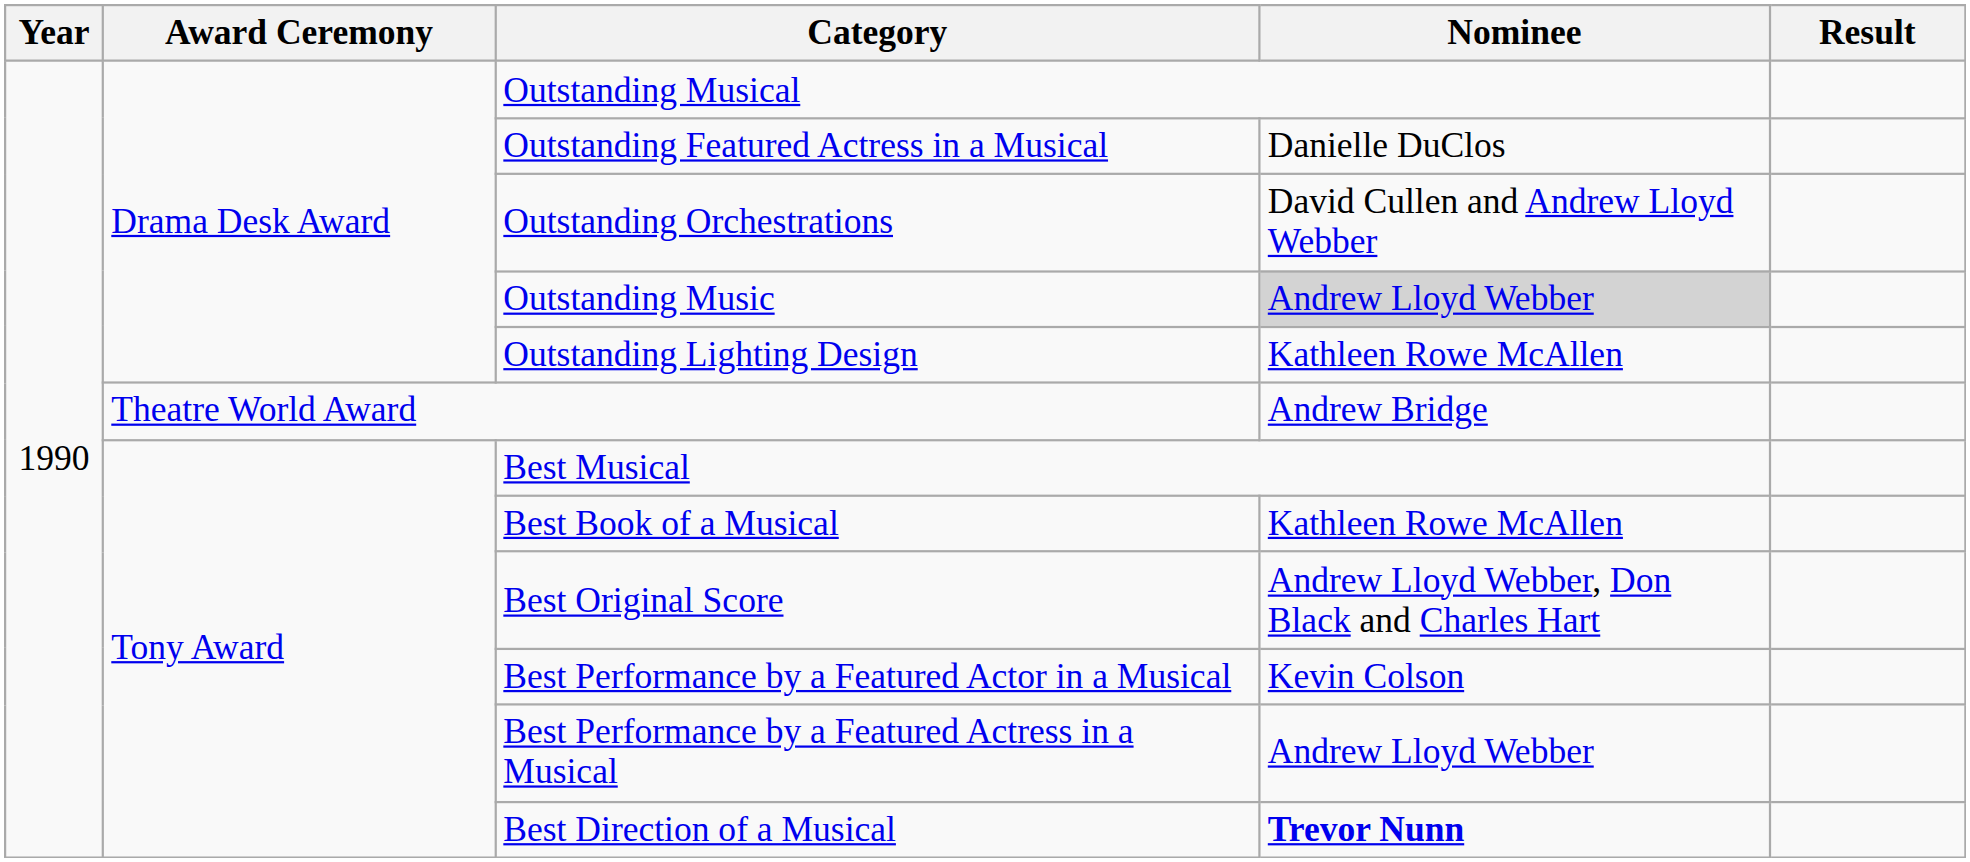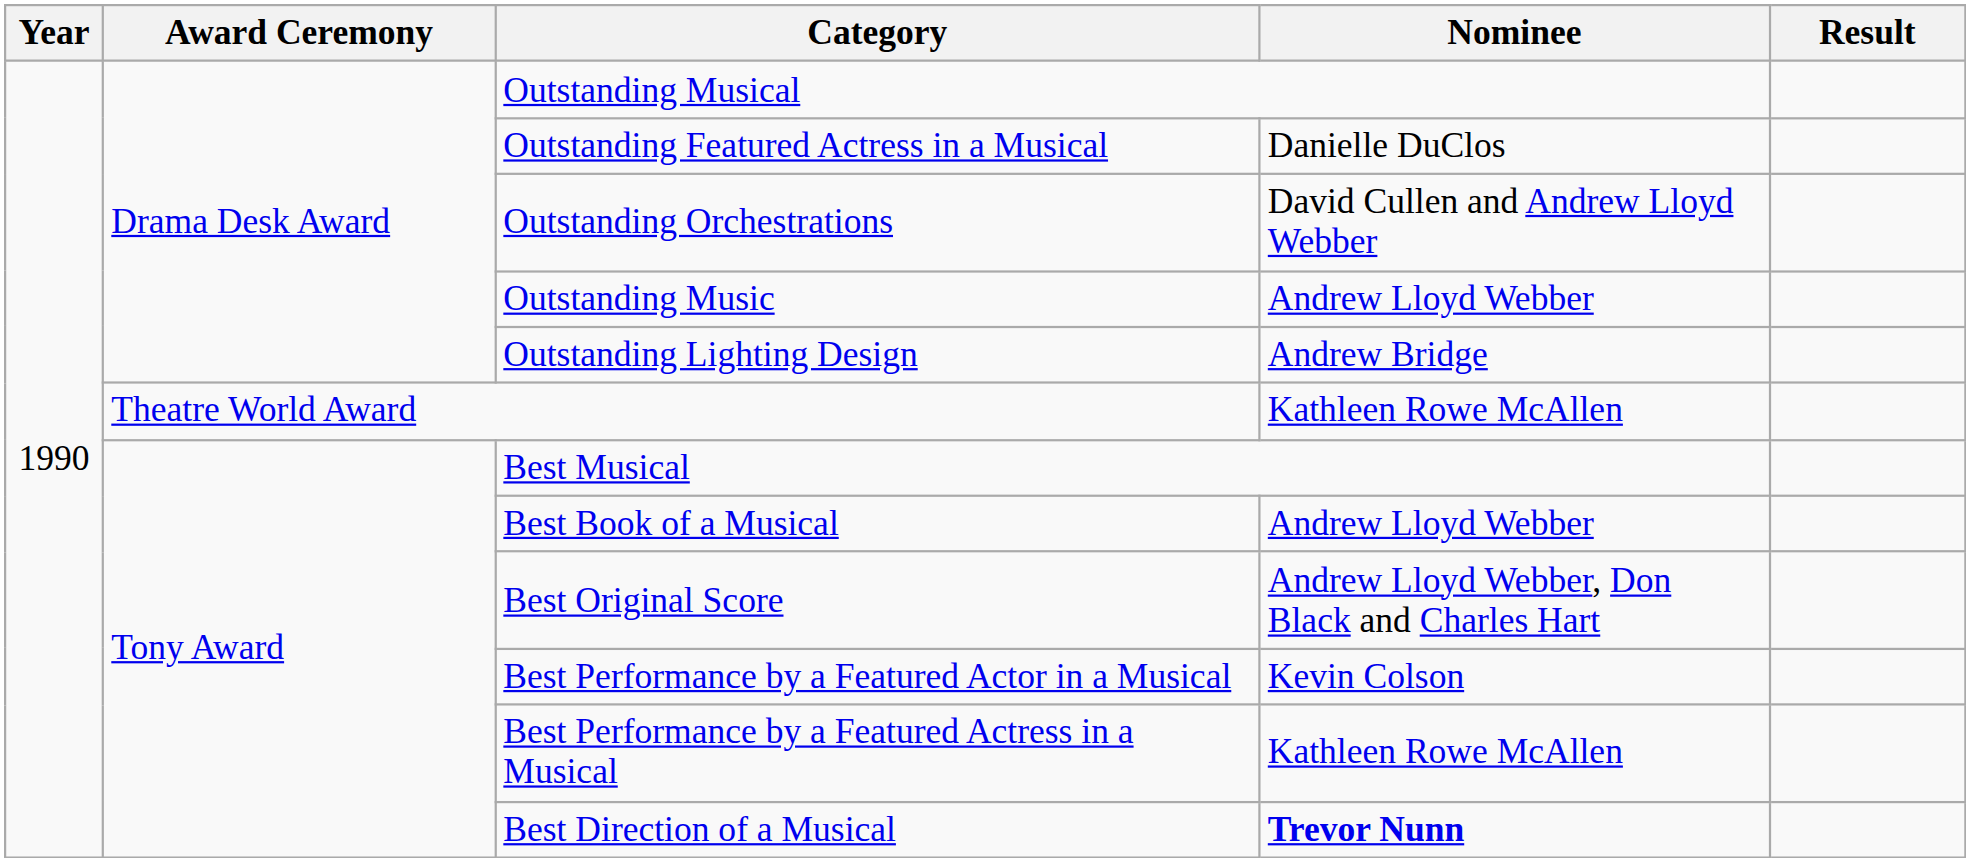Outstanding Music | Nominee: lightgrey background -> no background
Outstanding Lighting Design | Nominee: Kathleen Rowe McAllen -> Andrew Bridge
Theatre World Award | Nominee: Andrew Bridge -> Kathleen Rowe McAllen
Best Book of a Musical | Nominee: Kathleen Rowe McAllen -> Andrew Lloyd Webber
Best Performance by a Featured Actress in a Musical | Nominee: Andrew Lloyd Webber -> Kathleen Rowe McAllen
